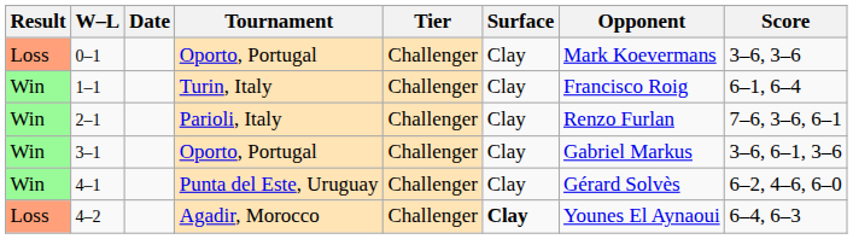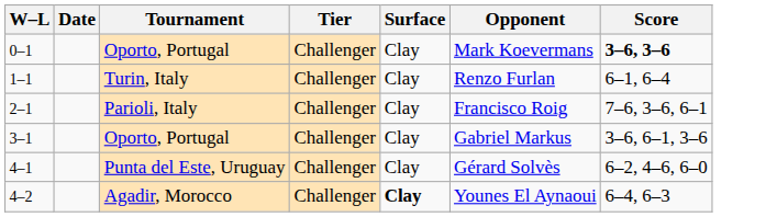- column: Result | Loss | Win | Win | Win | Win | Loss
0–1 | Score: normal -> bold
1–1 | Opponent: Francisco Roig -> Renzo Furlan
2–1 | Opponent: Renzo Furlan -> Francisco Roig
